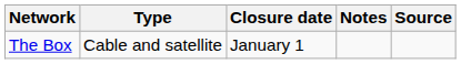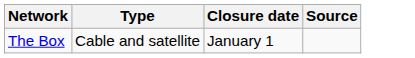- column: Notes
